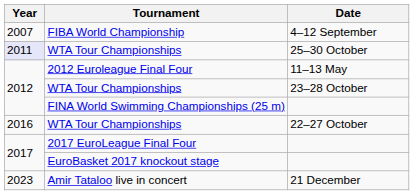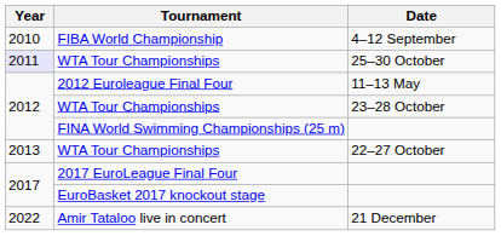FIBA World Championship | Year: 2007 -> 2010
WTA Tour Championships / 22–27 October | Year: 2016 -> 2013
Amir Tataloo live in concert | Year: 2023 -> 2022
